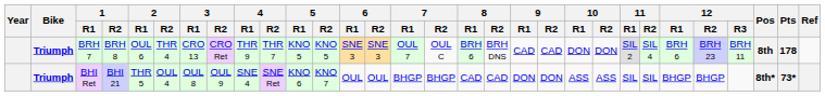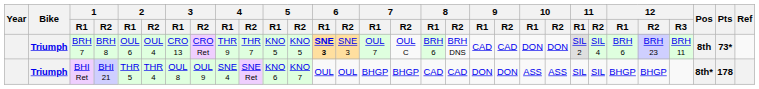BRH 7 | 2 / R2: THR 4 -> OUL 4
BRH 7 | 6 / R1: normal -> bold
BRH 7 | Pts: 178 -> 73*
BHI Ret | 2 / R2: OUL 4 -> THR 4
BHI Ret | Pts: 73* -> 178
